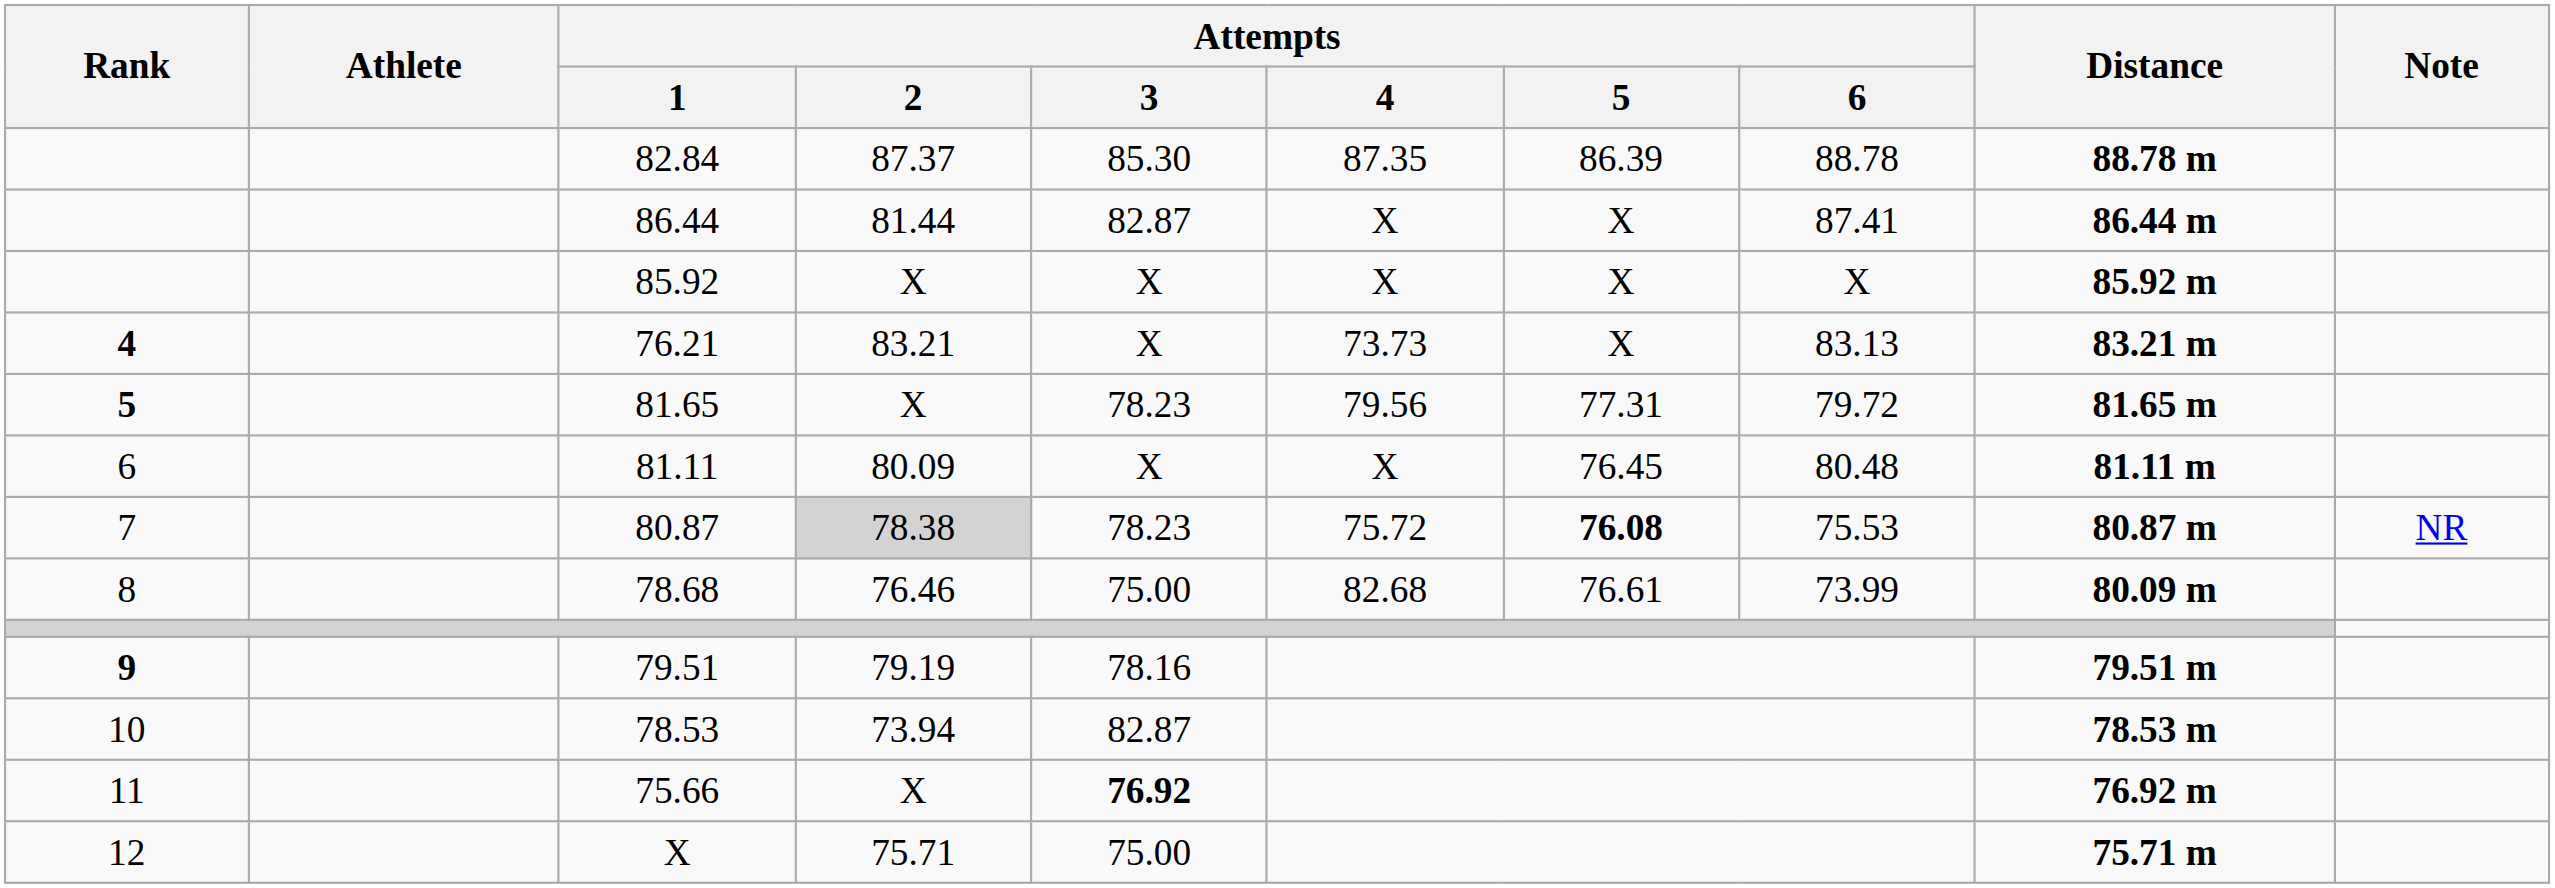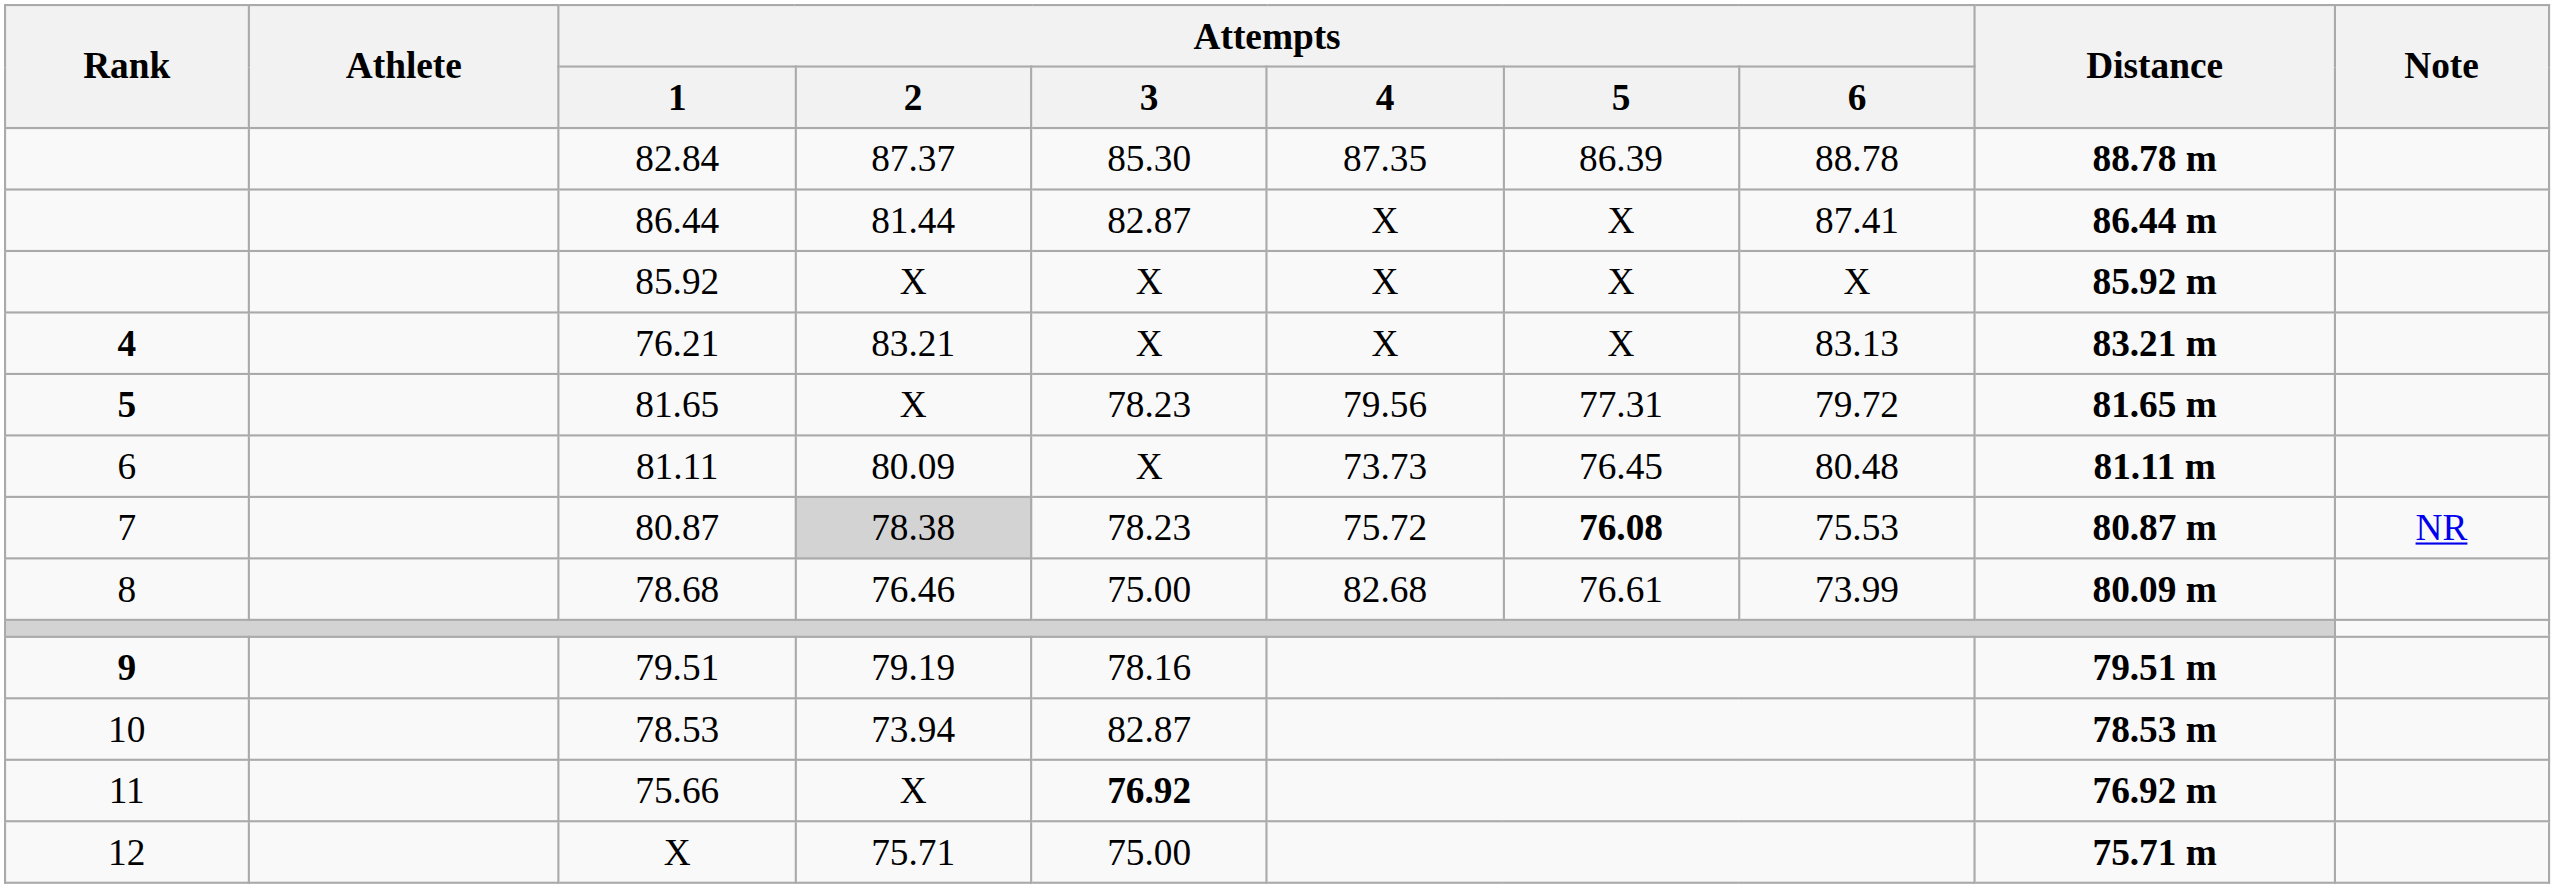76.21 | Attempts / 4: 73.73 -> X
81.11 | Attempts / 4: X -> 73.73
